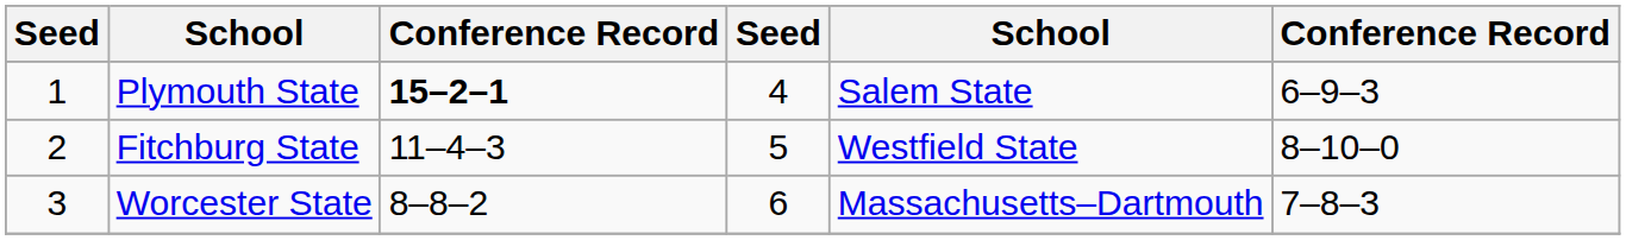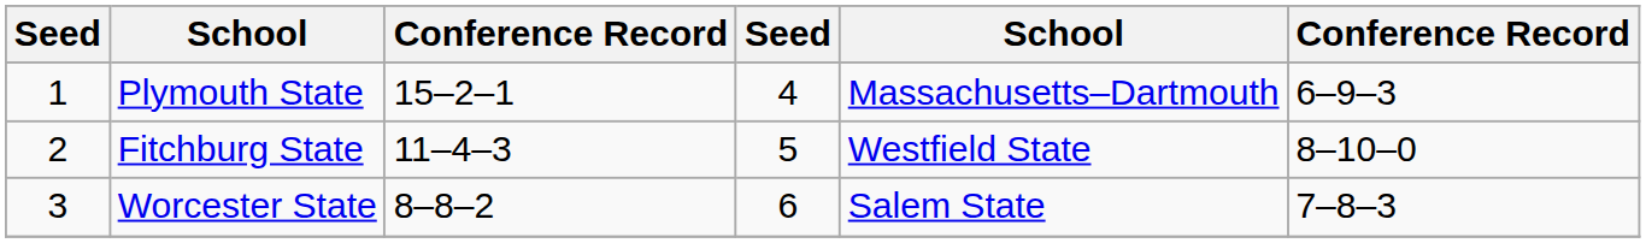Plymouth State | column 3: bold -> normal
Plymouth State | column 5: Salem State -> Massachusetts–Dartmouth
Worcester State | column 5: Massachusetts–Dartmouth -> Salem State
